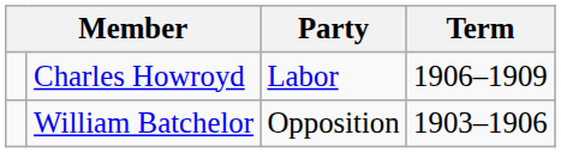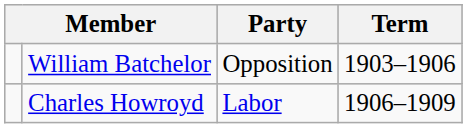rows swapped: William Batchelor <-> Charles Howroyd
